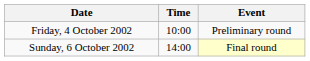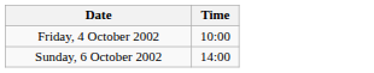- column: Event | Preliminary round | Final round
